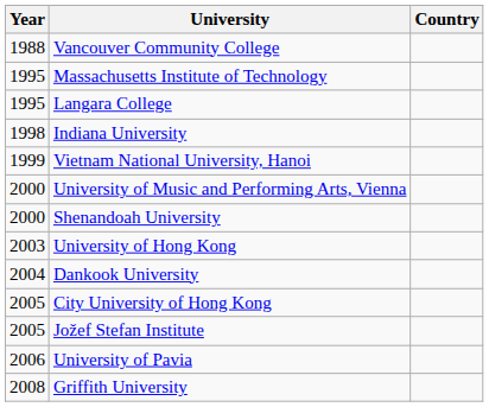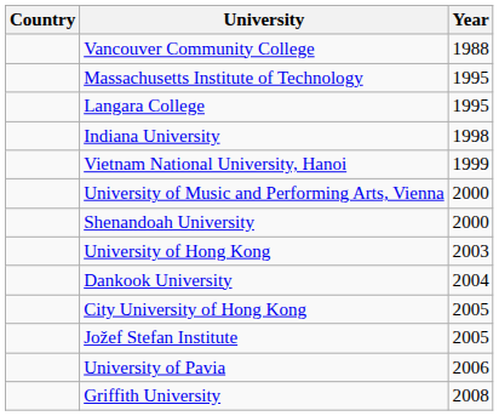columns swapped: Country <-> Year
